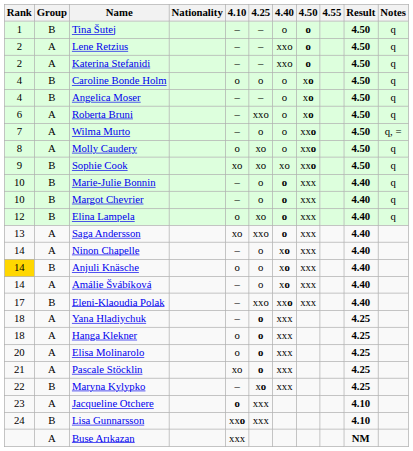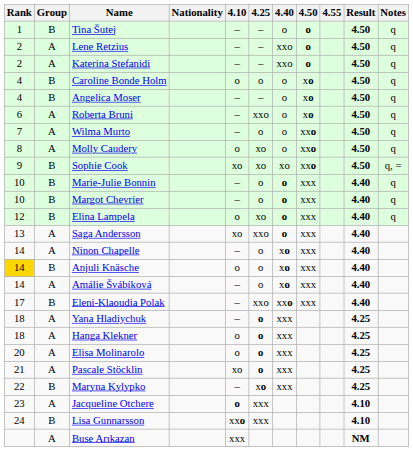Wilma Murto | Notes: q, = -> q
Sophie Cook | Notes: q -> q, =
